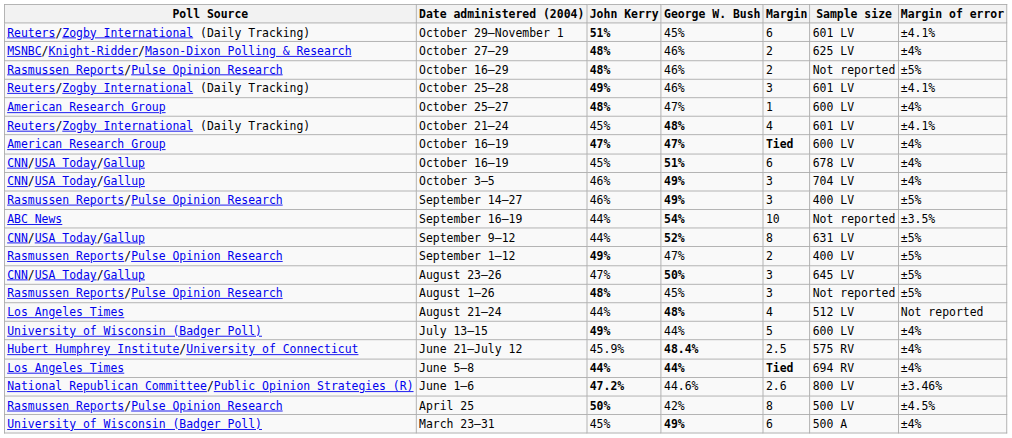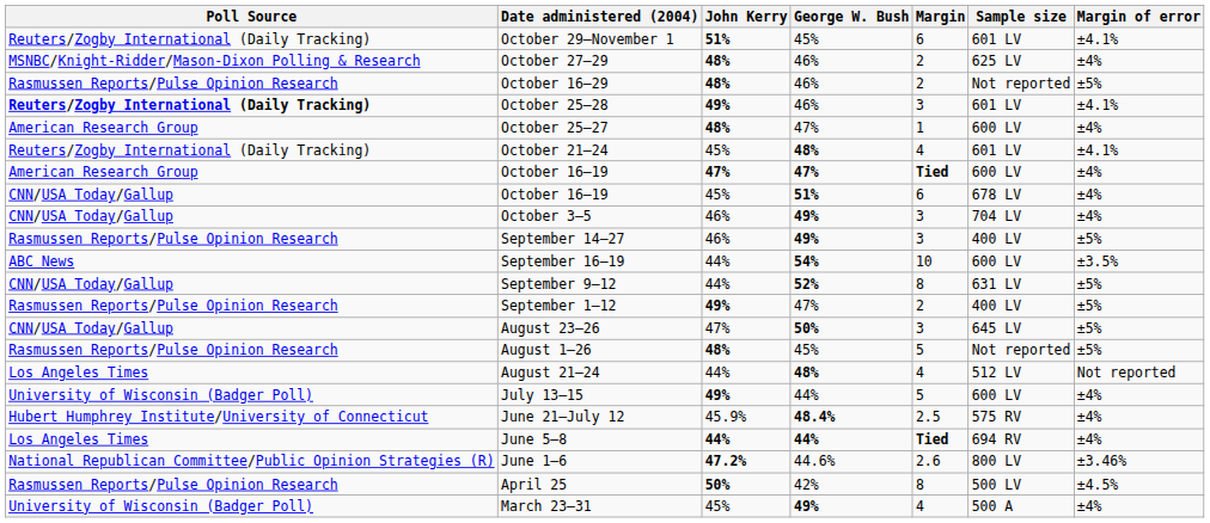October 25–28 | Poll Source: normal -> bold
September 16–19 | Sample size: Not reported -> 600 LV
August 1–26 | Margin: 3 -> 5
March 23–31 | Margin: 6 -> 4
